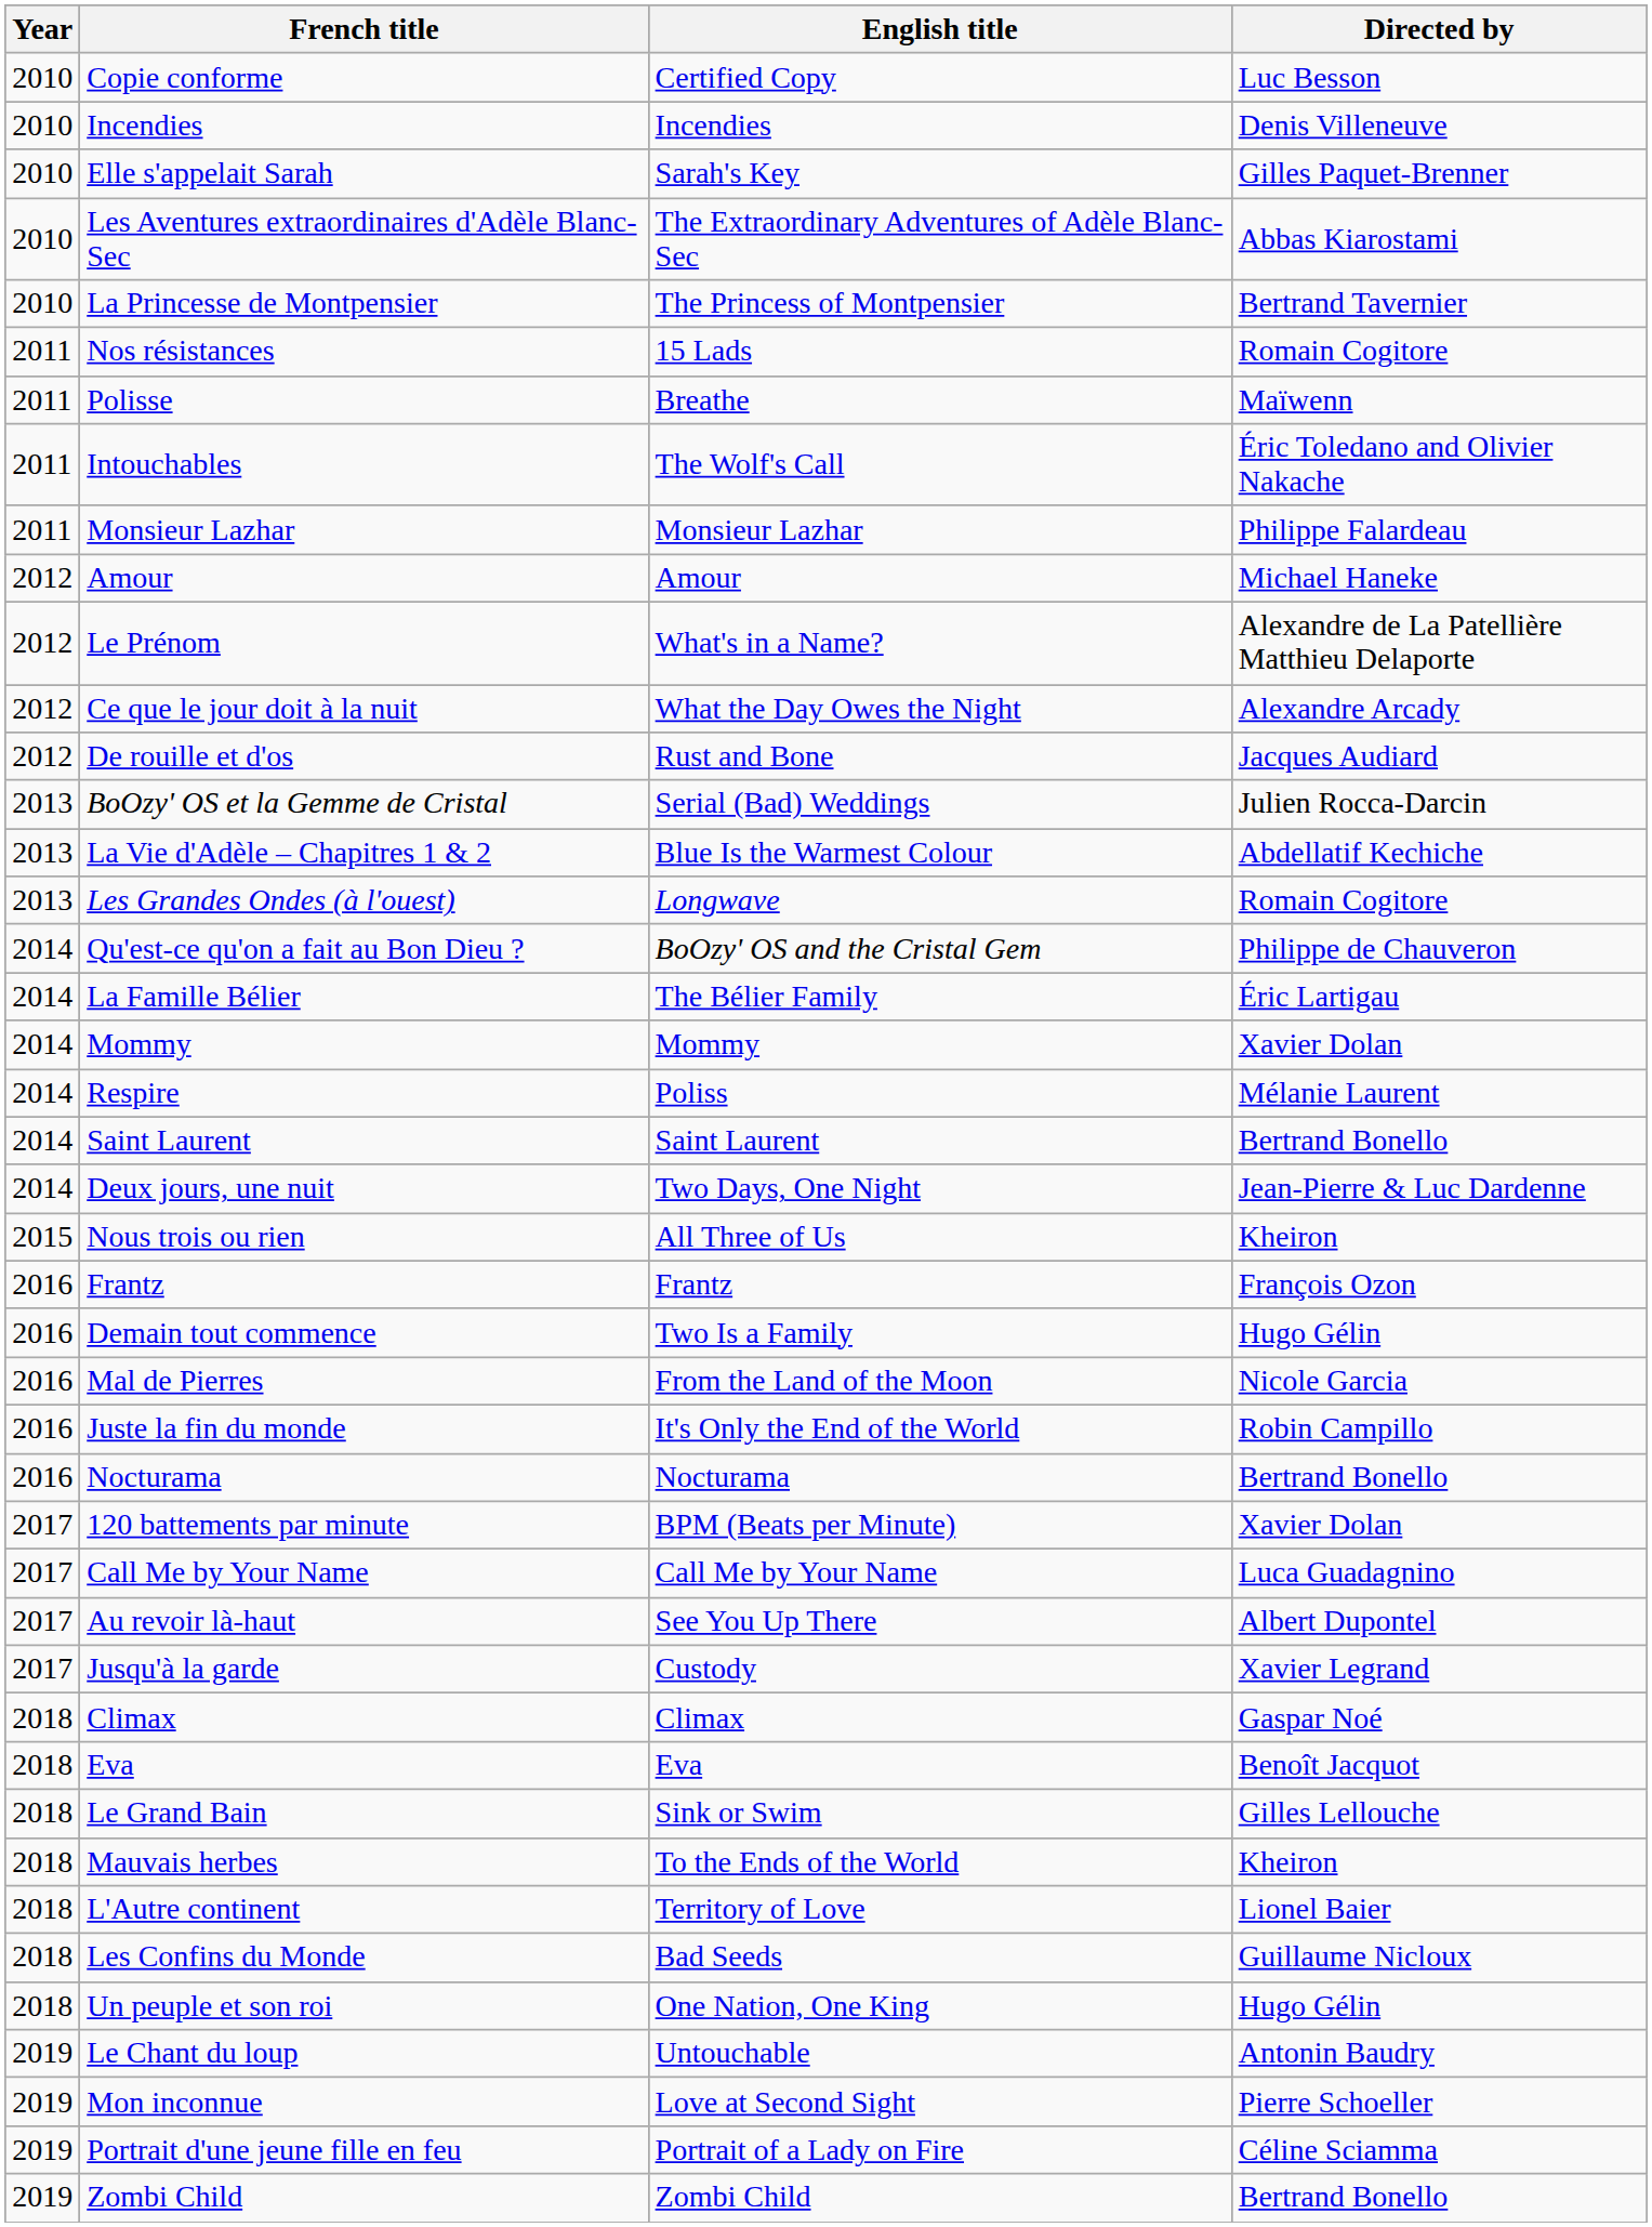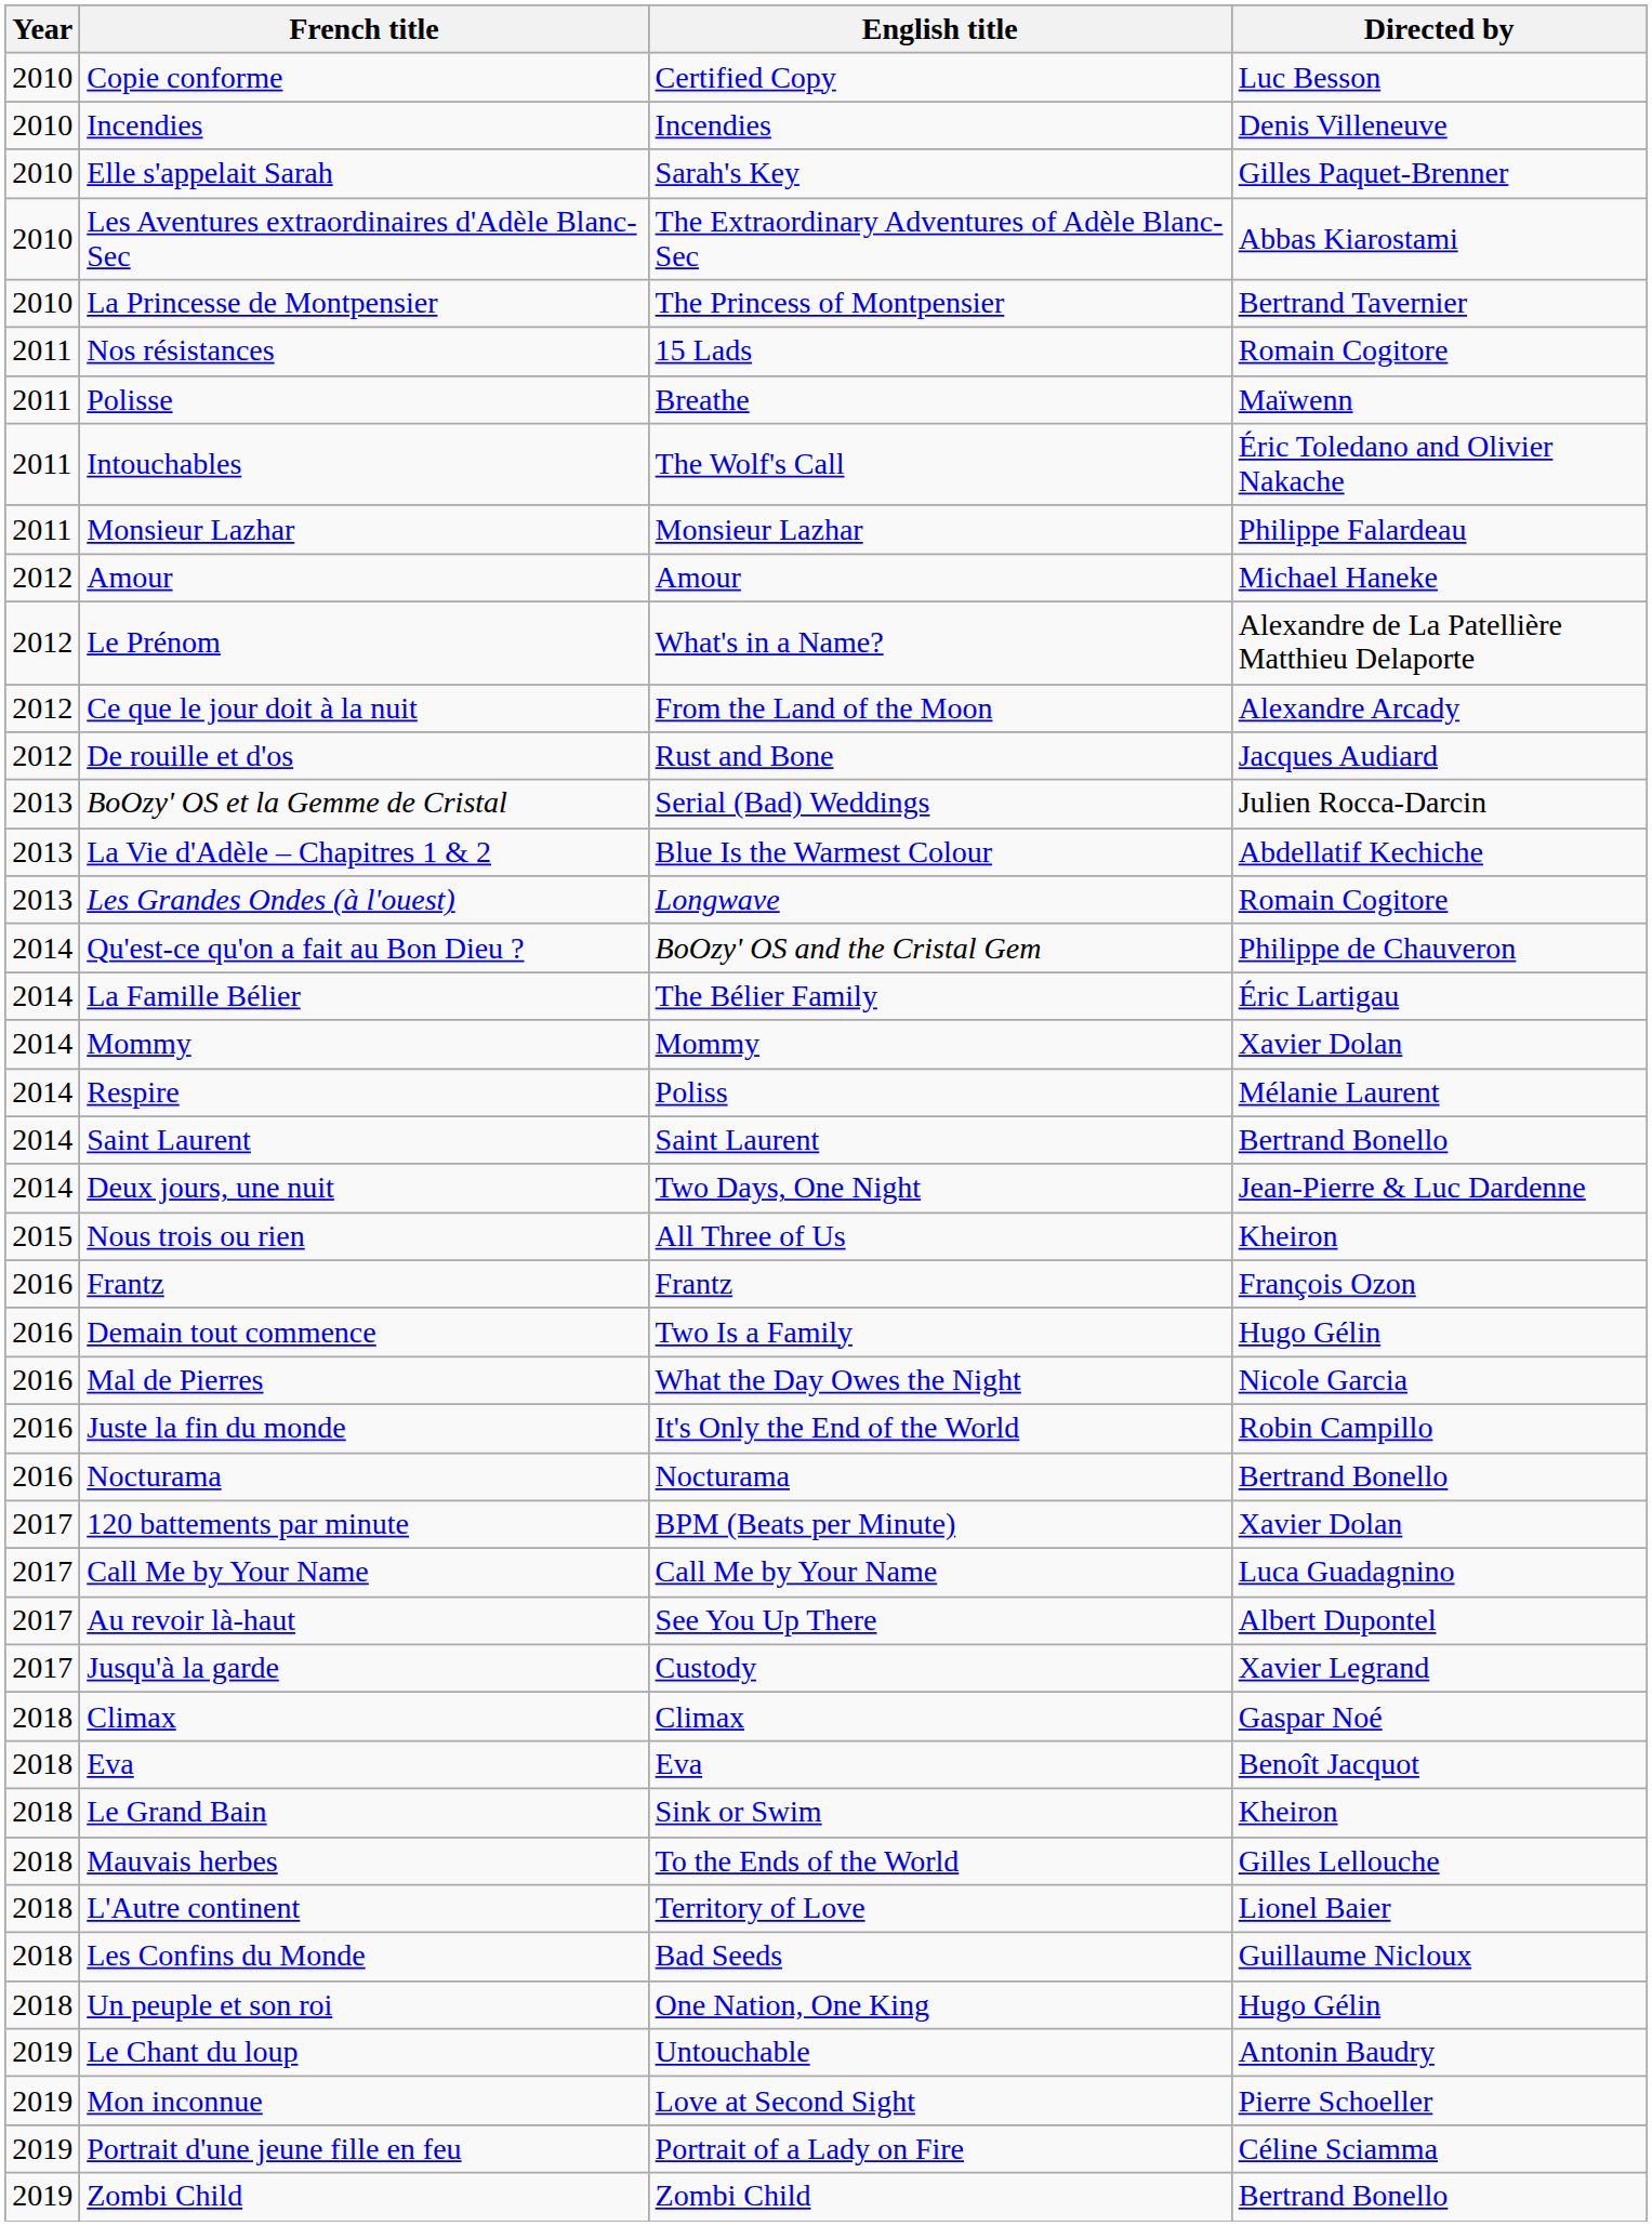Ce que le jour doit à la nuit | English title: What the Day Owes the Night -> From the Land of the Moon
Mal de Pierres | English title: From the Land of the Moon -> What the Day Owes the Night
Le Grand Bain | Directed by: Gilles Lellouche -> Kheiron
Mauvais herbes | Directed by: Kheiron -> Gilles Lellouche
